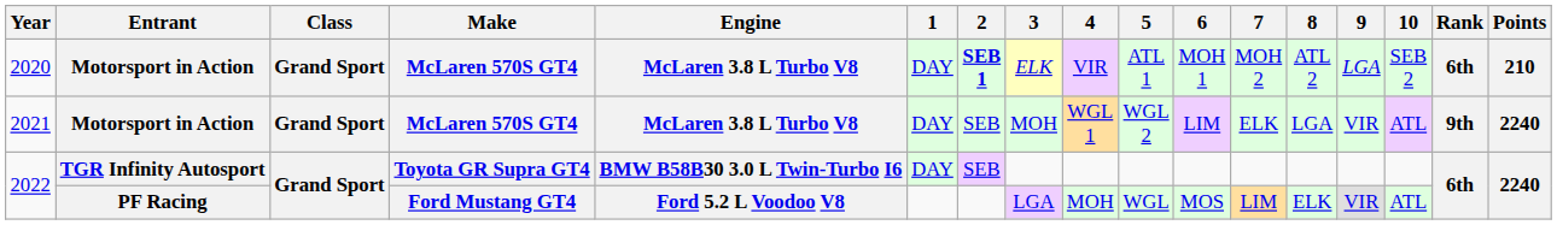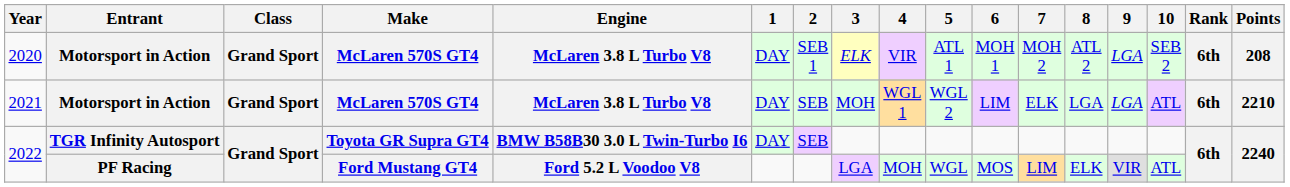2020 | 2: bold -> normal
2020 | Points: 210 -> 208
2021 | 9: VIR -> LGA
2021 | Rank: 9th -> 6th
2021 | Points: 2240 -> 2210
